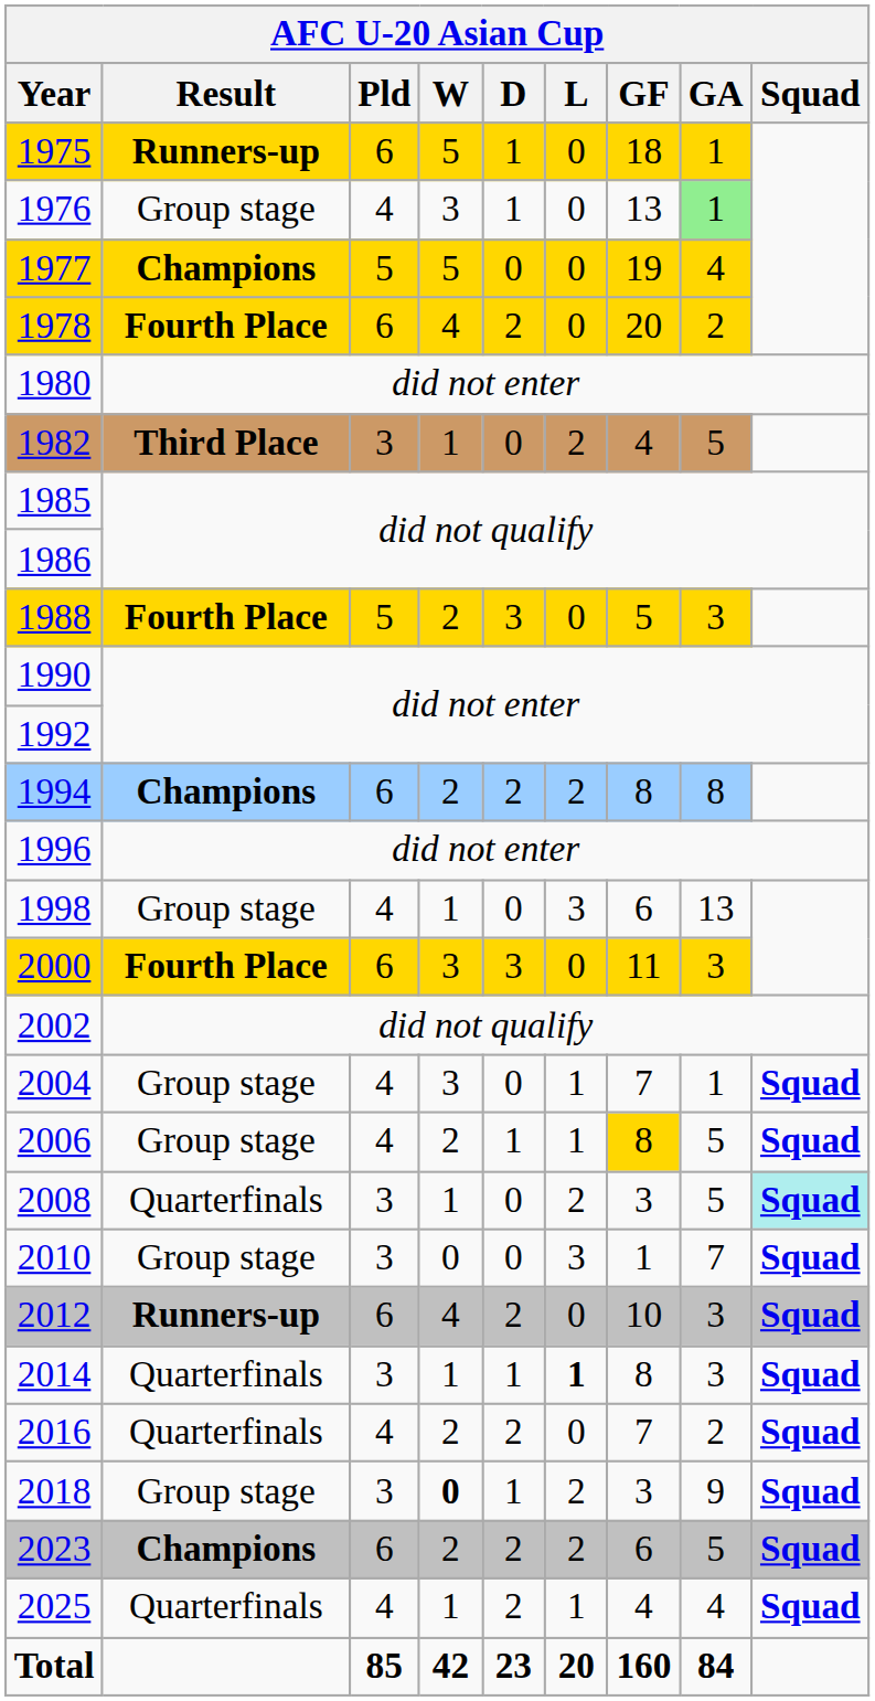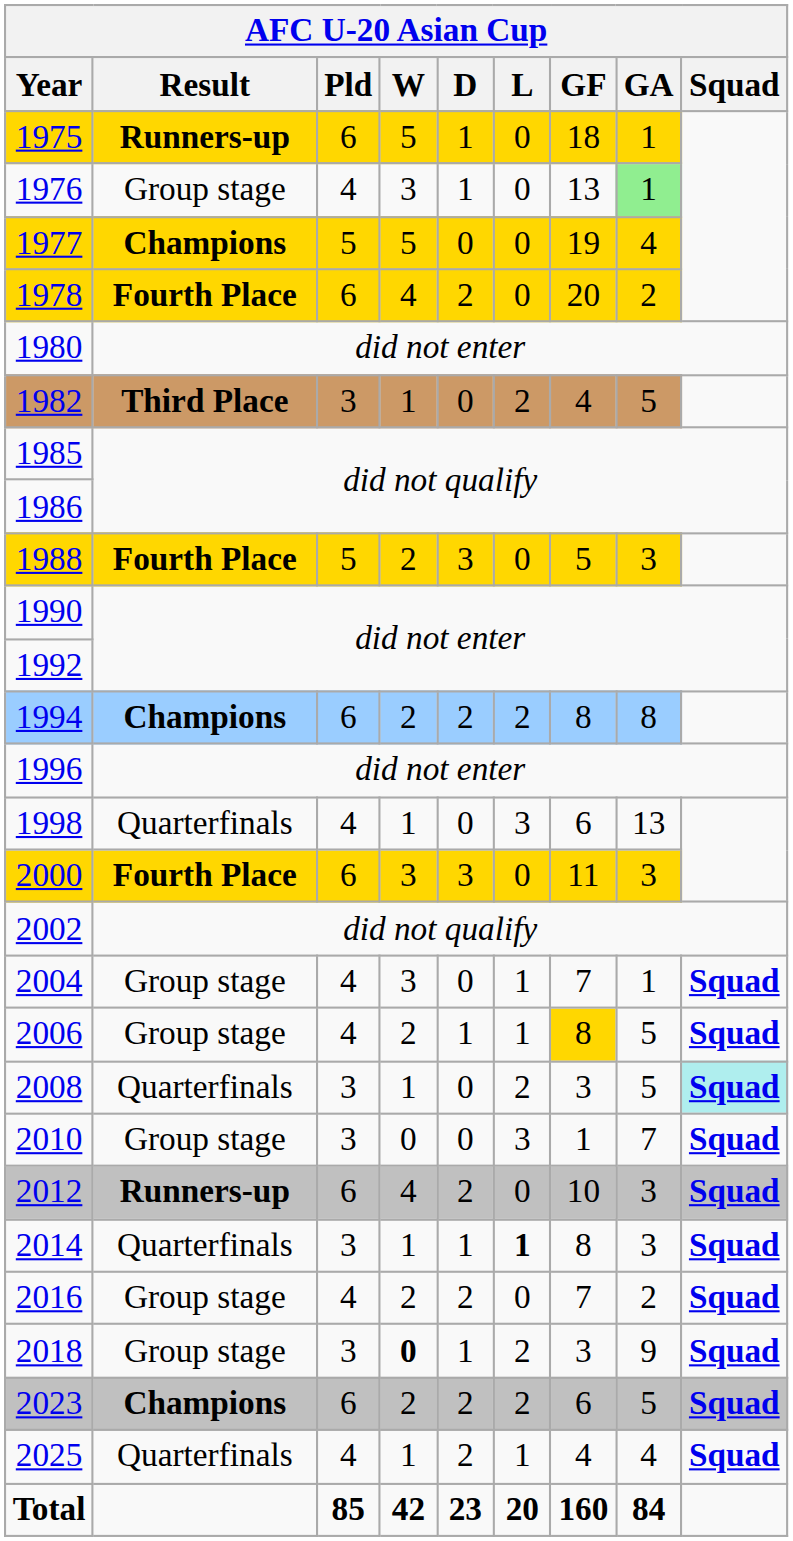1998 | Result: Group stage -> Quarterfinals
2016 | Result: Quarterfinals -> Group stage
